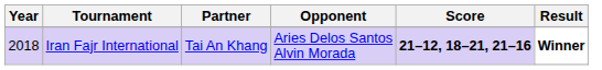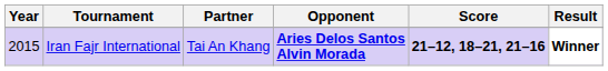Iran Fajr International | Year: 2018 -> 2015
Iran Fajr International | Opponent: normal -> bold
